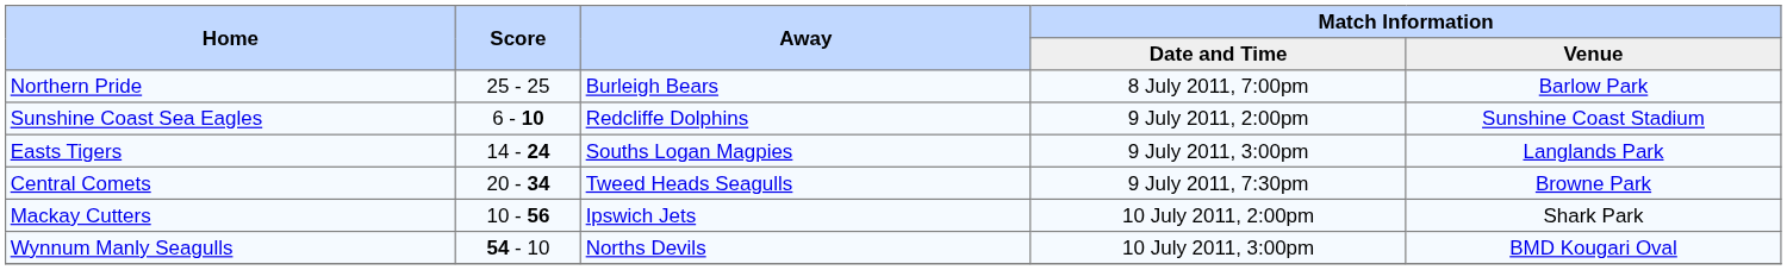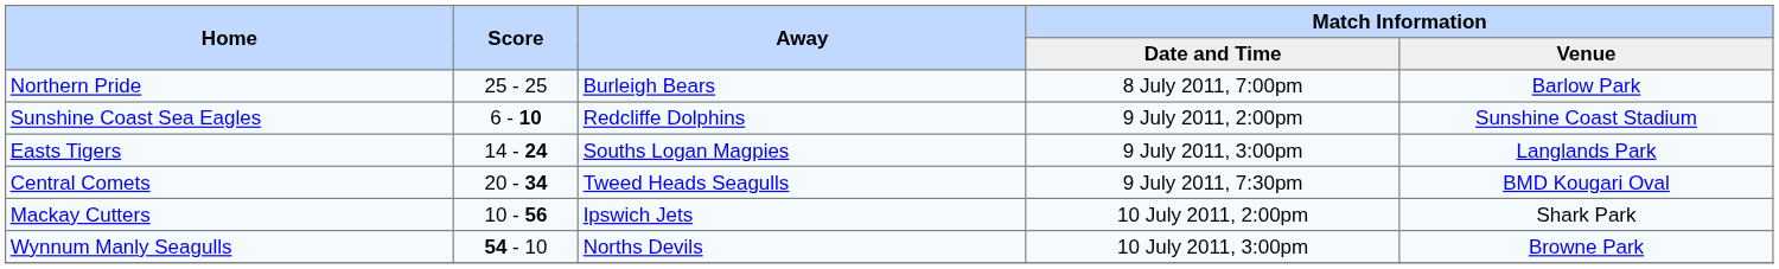Central Comets | Match Information / Venue: Browne Park -> BMD Kougari Oval
Wynnum Manly Seagulls | Match Information / Venue: BMD Kougari Oval -> Browne Park
